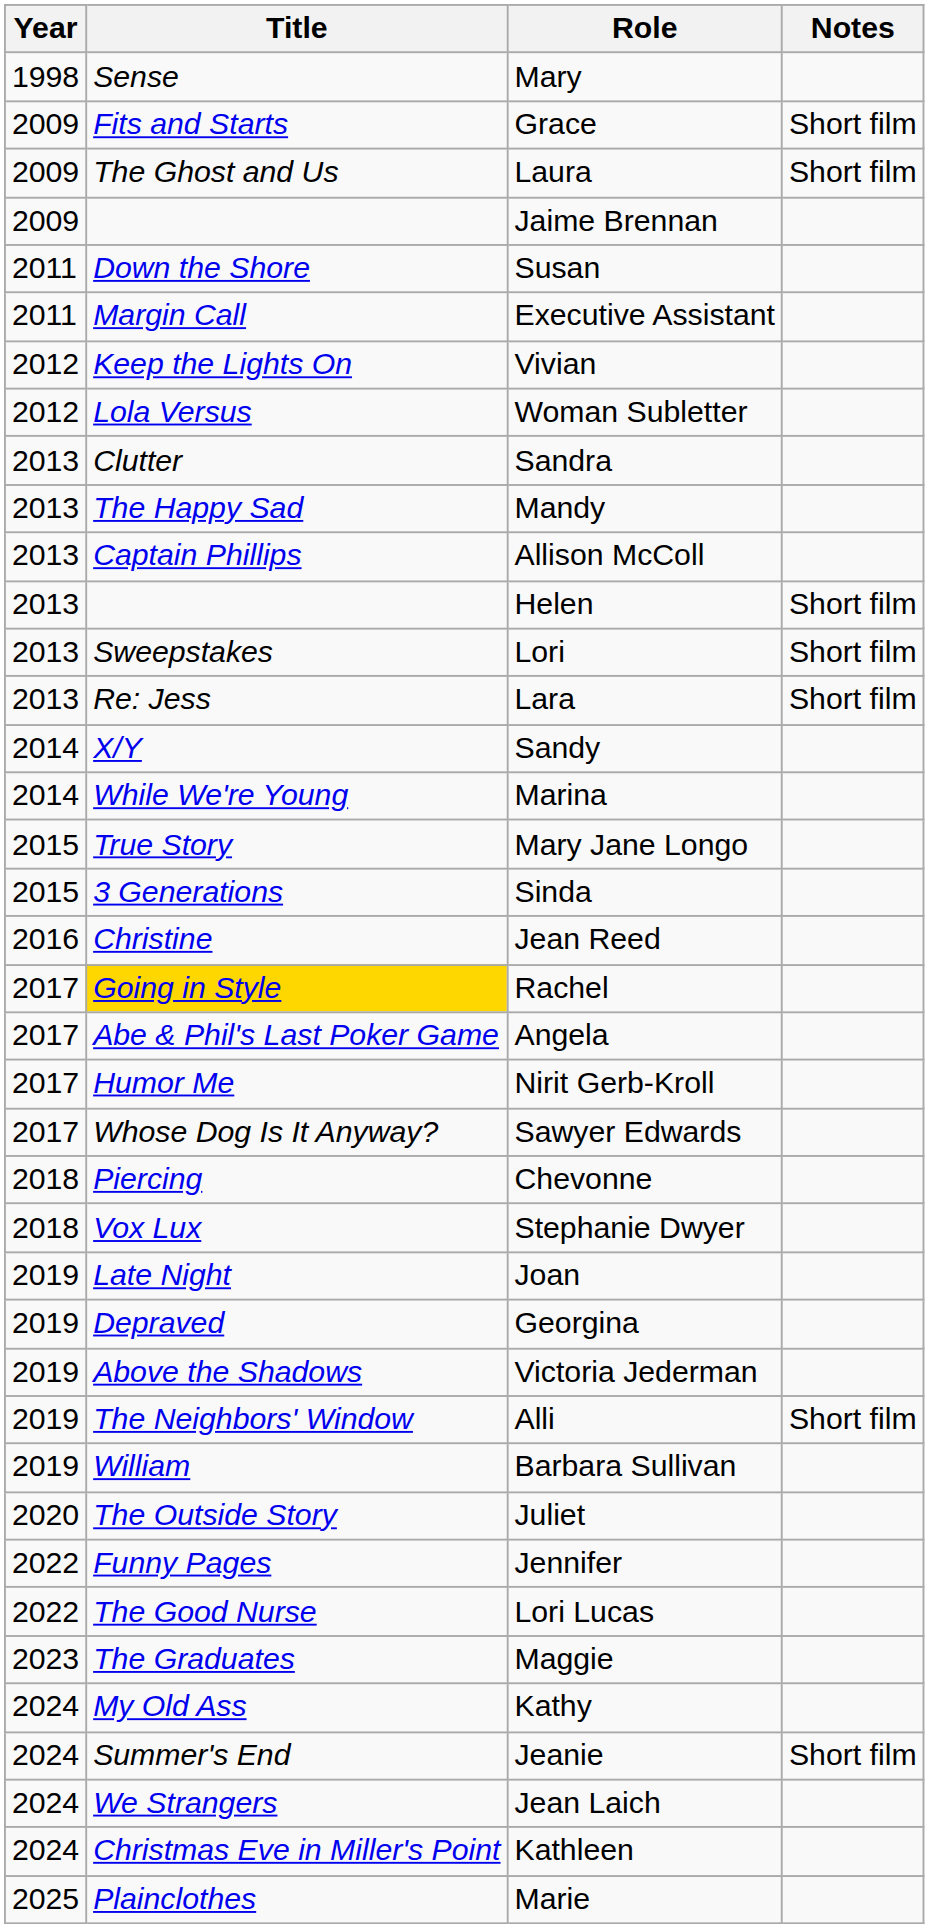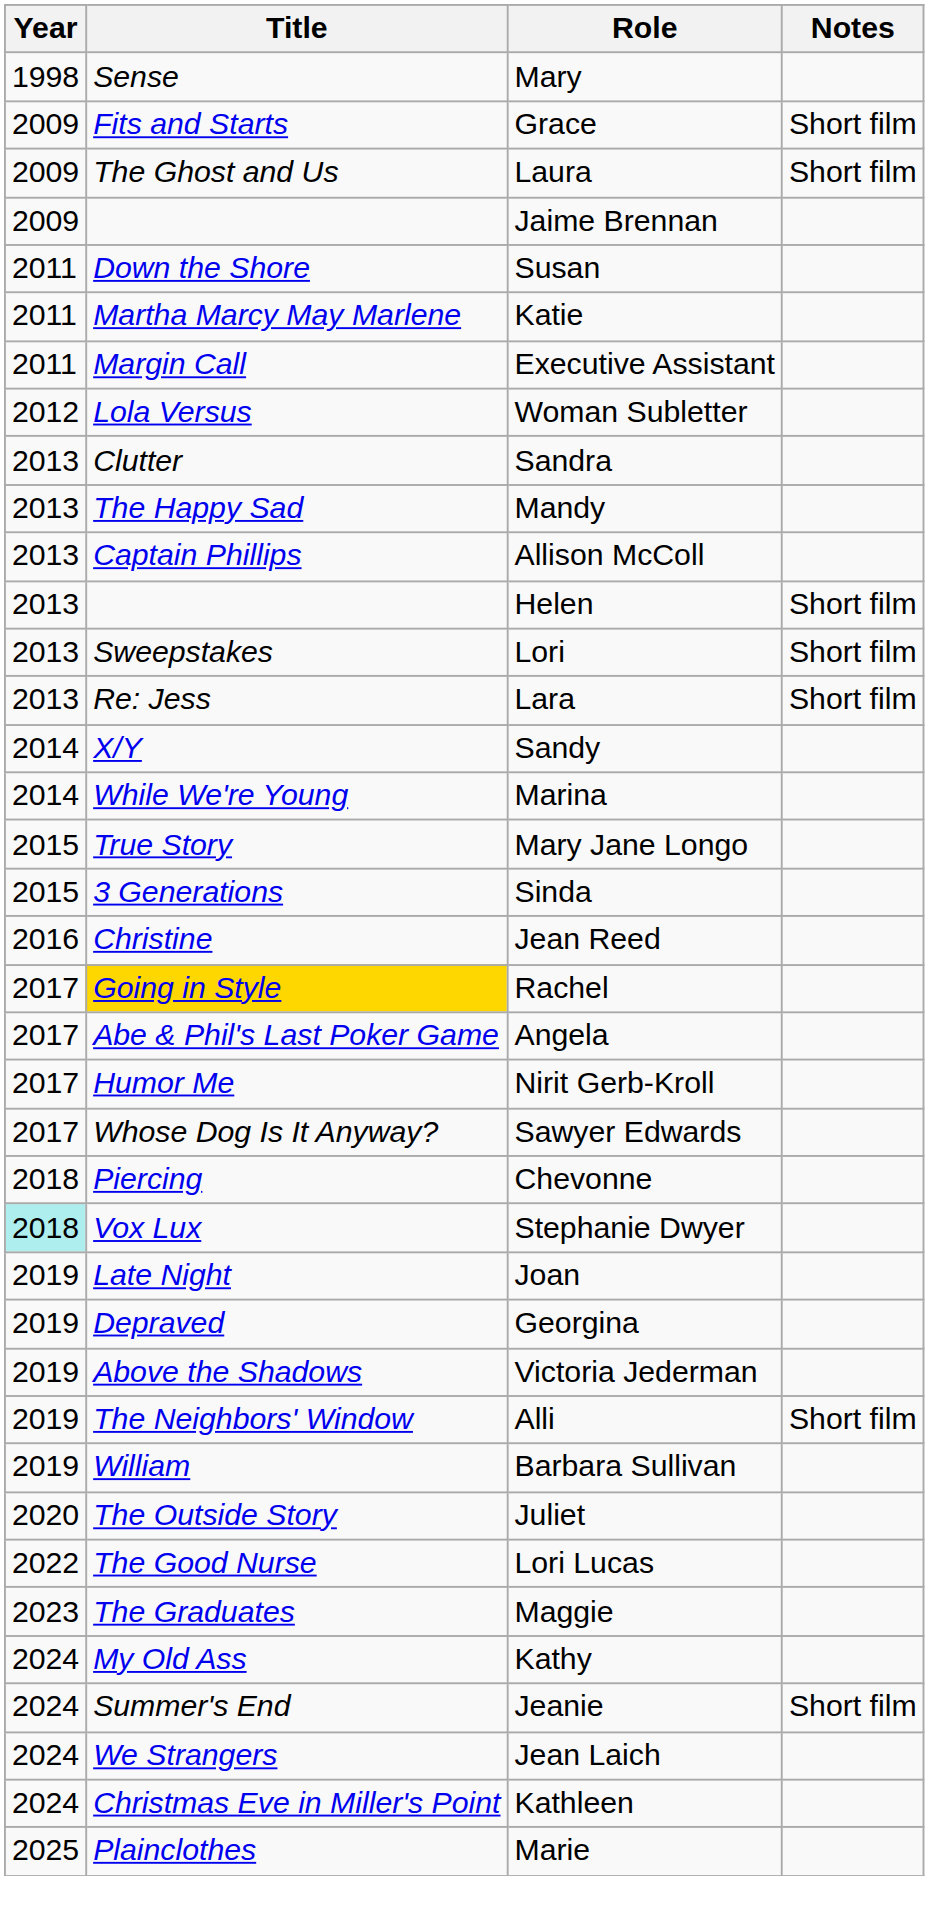+ row: 2011 | Martha Marcy May Marlene | Katie
- row: 2012 | Keep the Lights On | Vivian
Stephanie Dwyer | Year: no background -> paleturquoise background
- row: 2022 | Funny Pages | Jennifer
